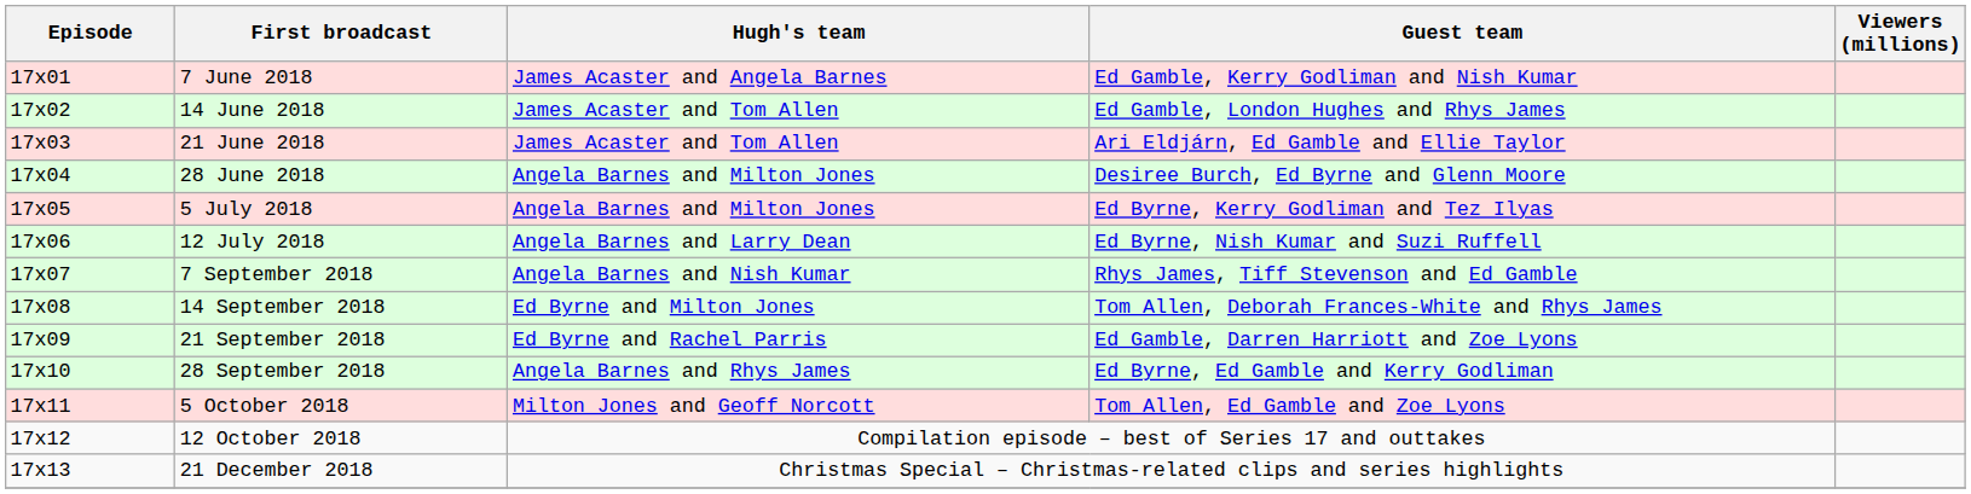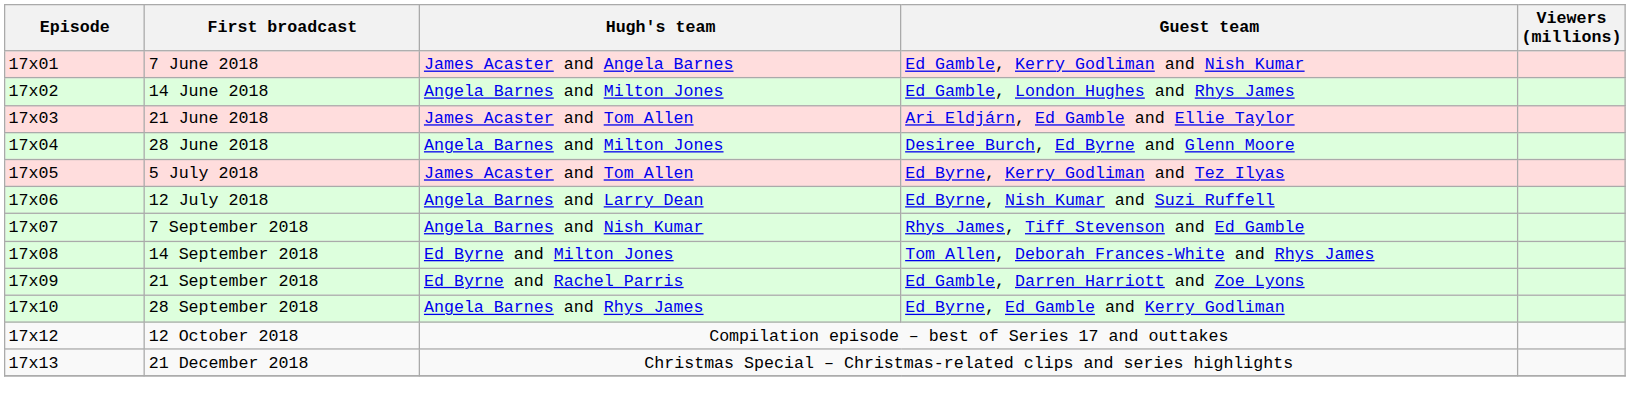14 June 2018 | Hugh's team: James Acaster and Tom Allen -> Angela Barnes and Milton Jones
5 July 2018 | Hugh's team: Angela Barnes and Milton Jones -> James Acaster and Tom Allen
- row: 17x11 | 5 October 2018 | Milton Jones and Geoff Norcott | Tom Allen, Ed Gamble and Zoe Lyons
